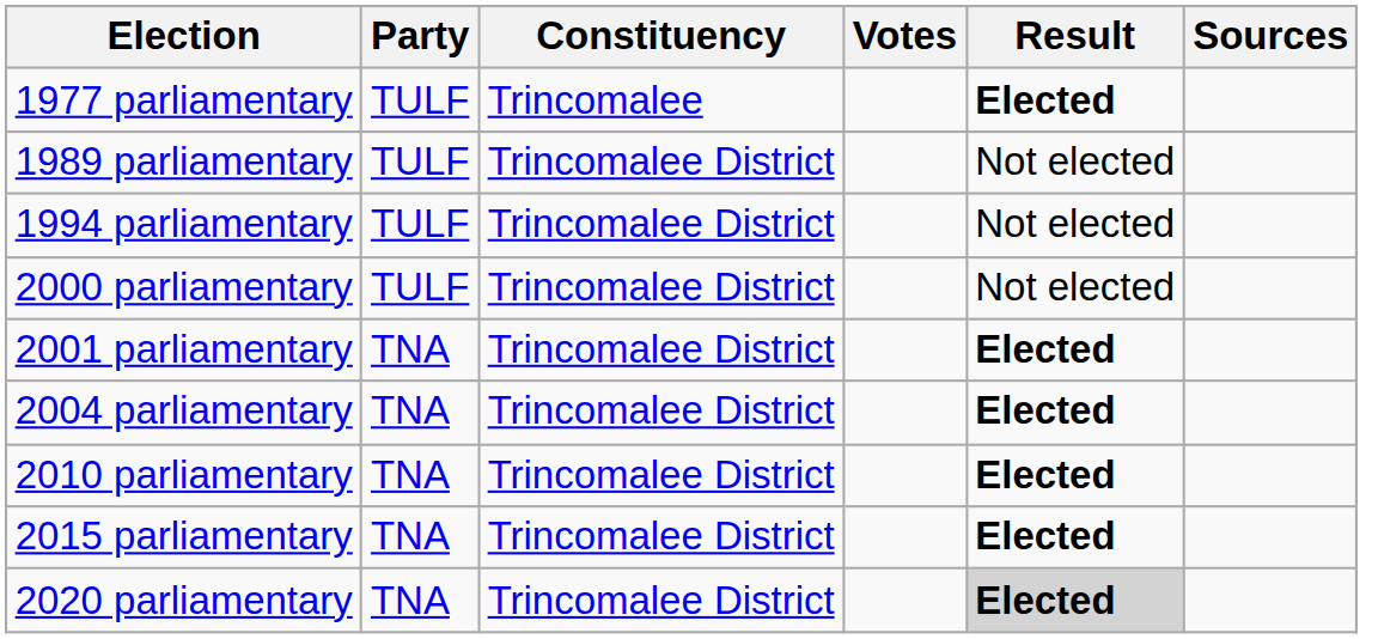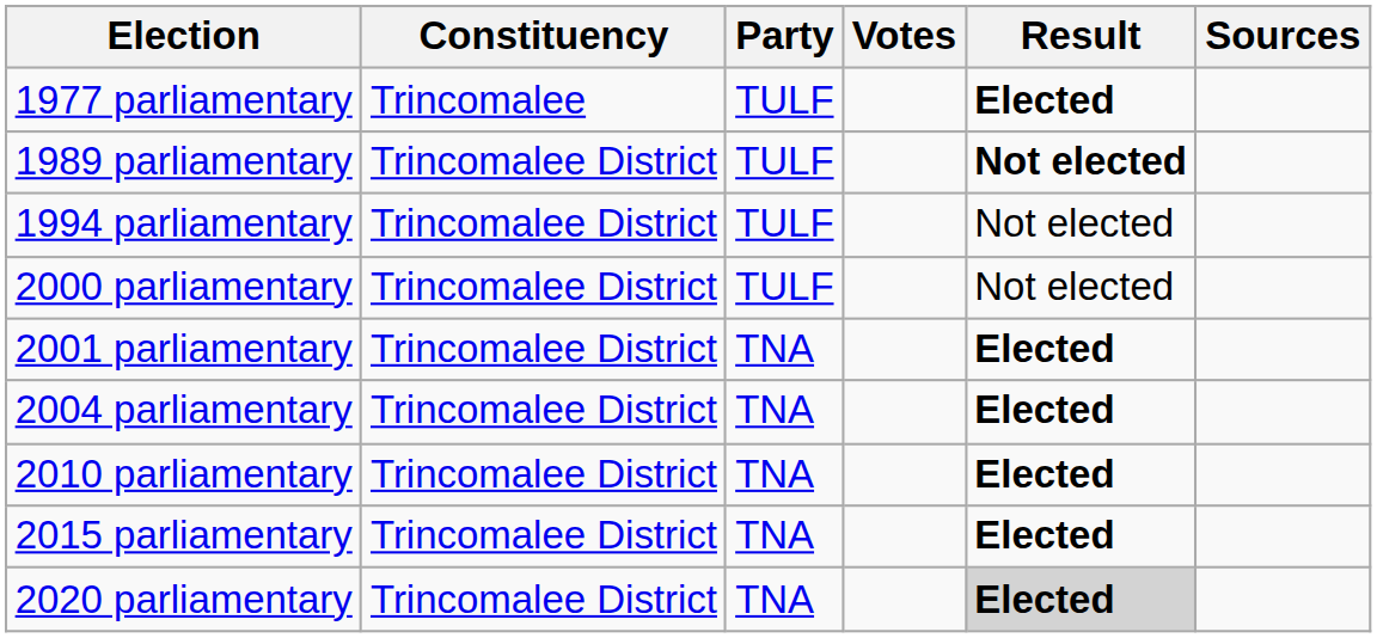columns swapped: Constituency <-> Party
1989 parliamentary | Result: normal -> bold
